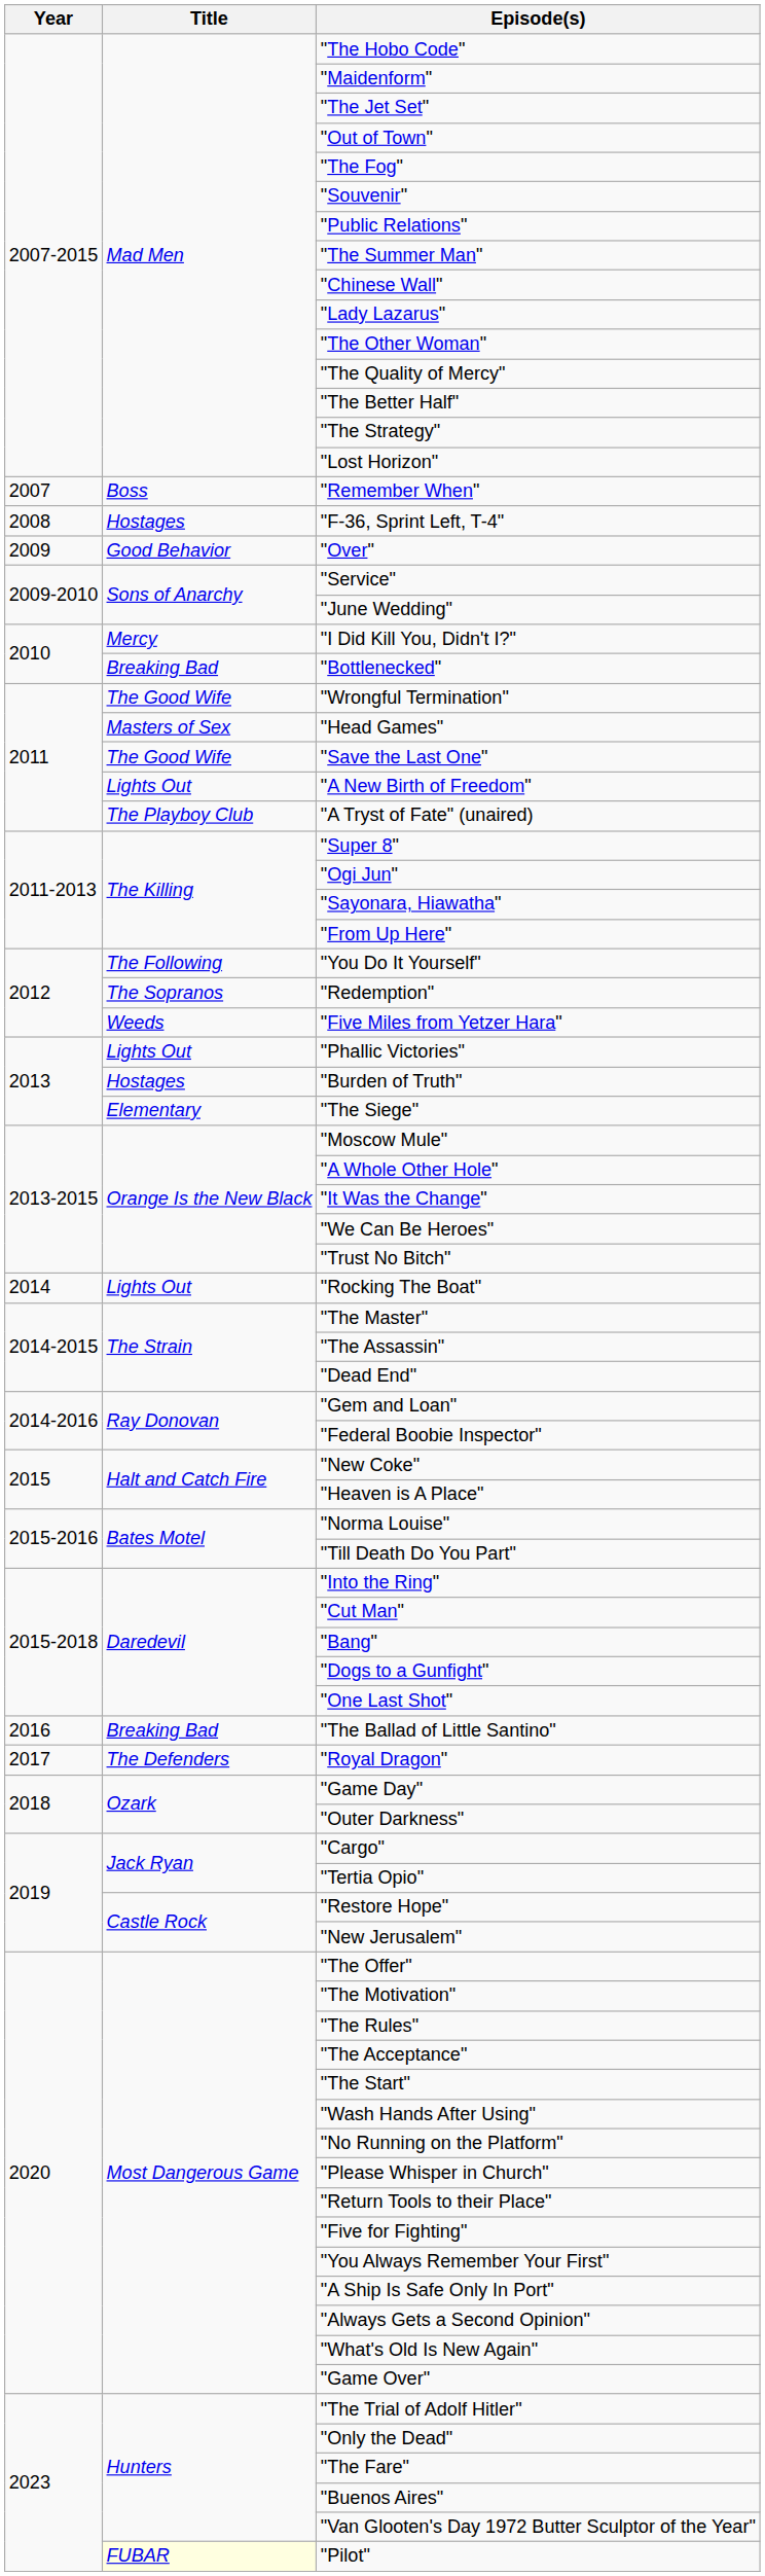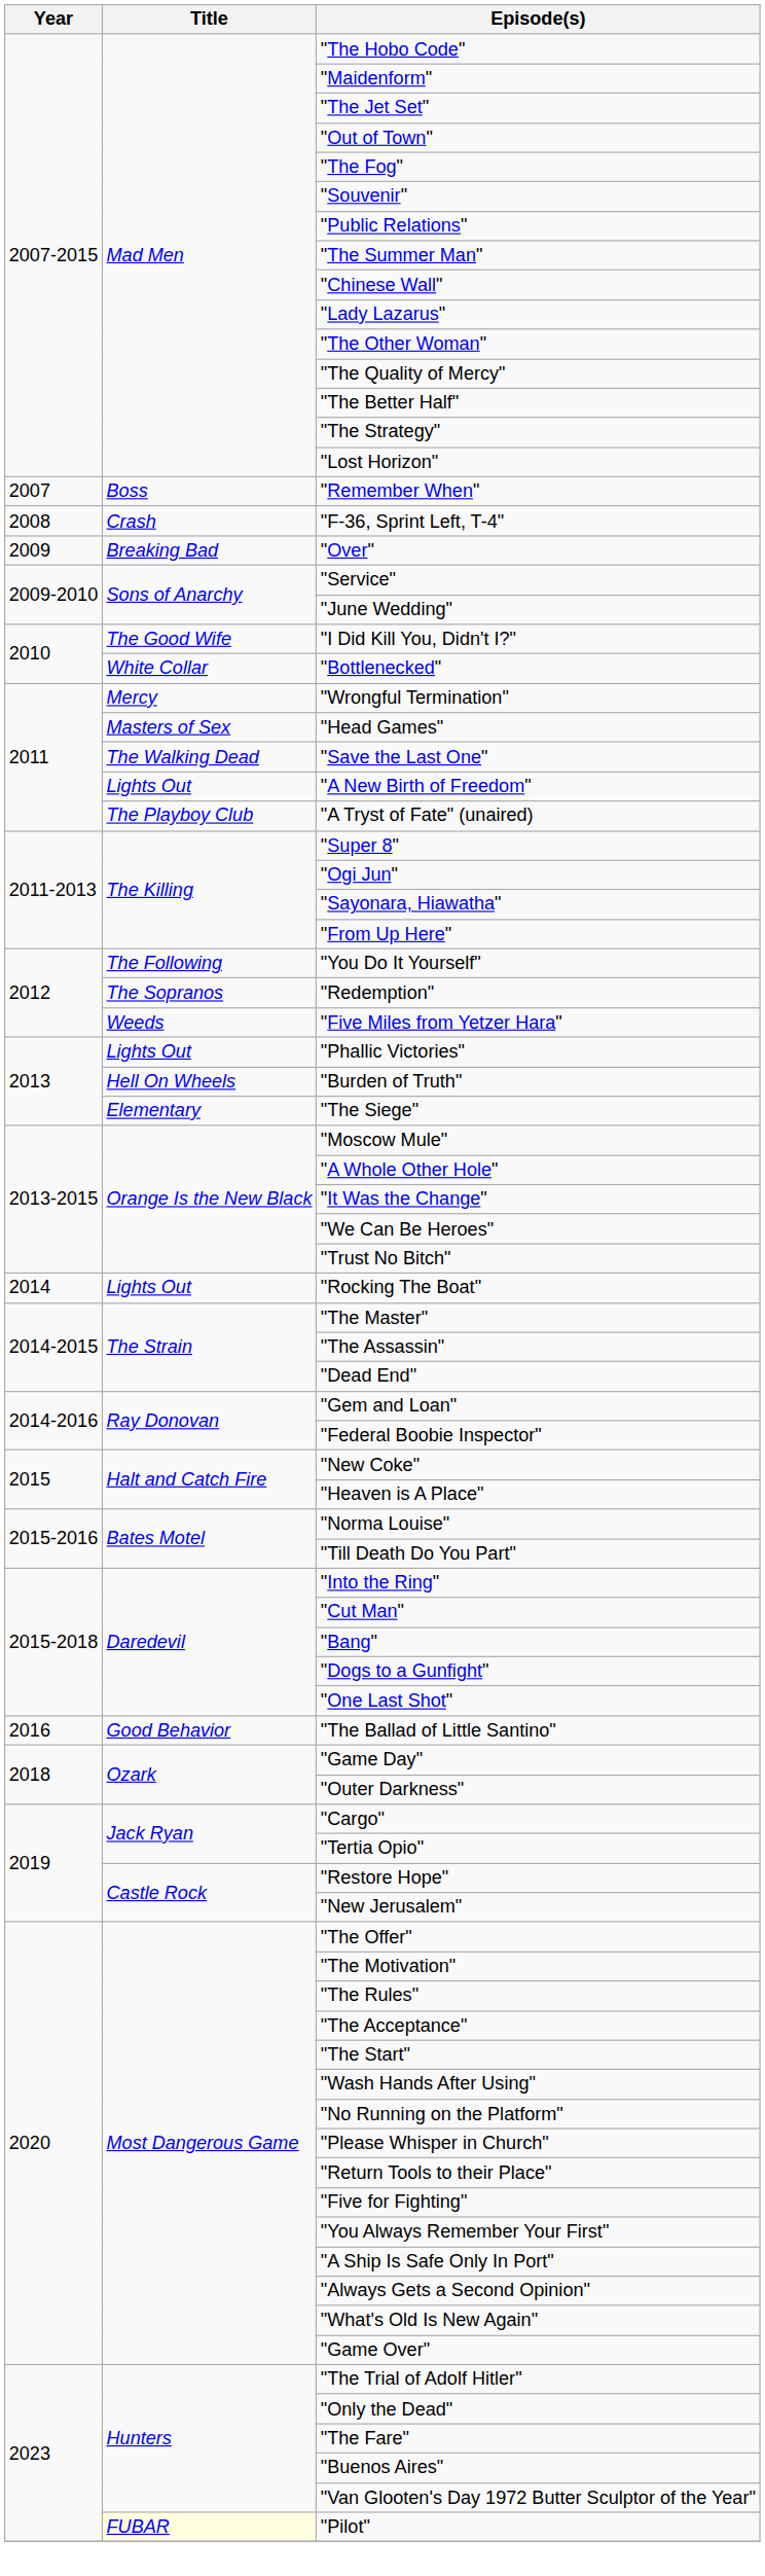"F-36, Sprint Left, T-4" | Title: Hostages -> Crash
"Over" | Title: Good Behavior -> Breaking Bad
"I Did Kill You, Didn't I?" | Title: Mercy -> The Good Wife
"Bottlenecked" | Title: Breaking Bad -> White Collar
"Wrongful Termination" | Title: The Good Wife -> Mercy
"Save the Last One" | Title: The Good Wife -> The Walking Dead
"Burden of Truth" | Title: Hostages -> Hell On Wheels
"The Ballad of Little Santino" | Title: Breaking Bad -> Good Behavior
- row: 2017 | The Defenders | "Royal Dragon"
